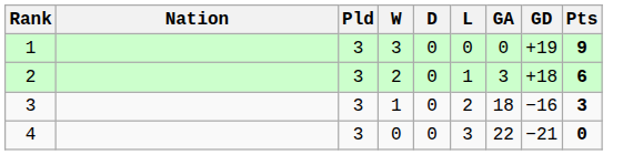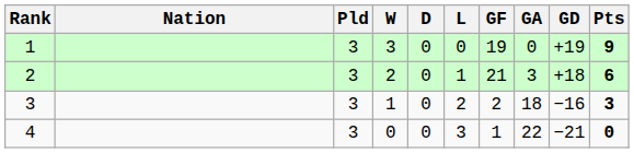+ column: GF | 19 | 21 | 2 | 1
